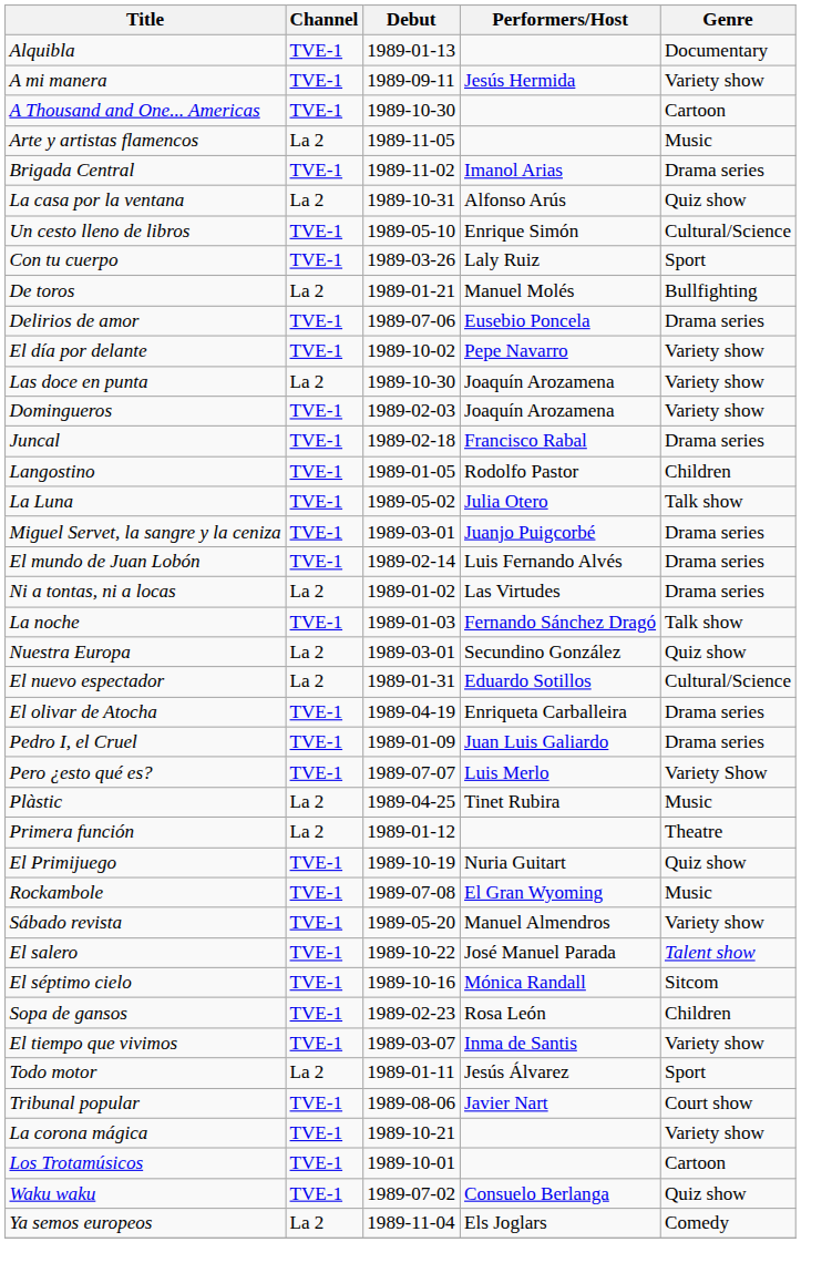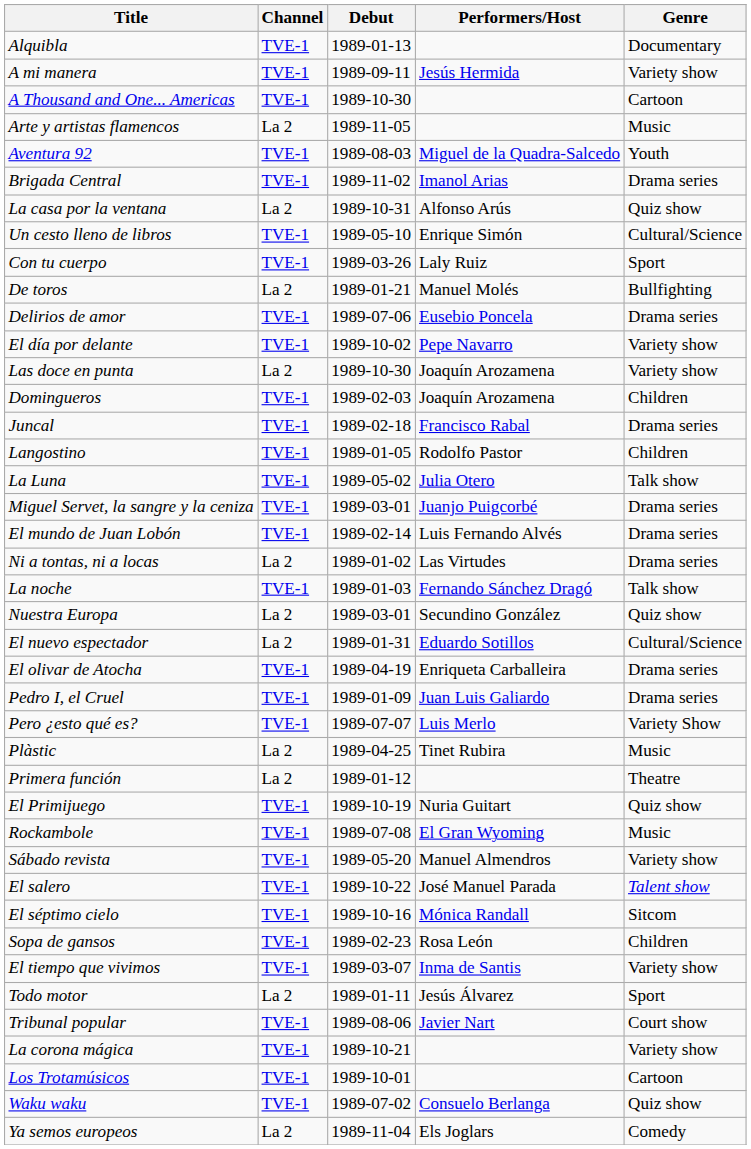+ row: Aventura 92 | TVE-1 | 1989-08-03 | Miguel de la Quadra-Salcedo | Youth
Domingueros | Genre: Variety show -> Children
